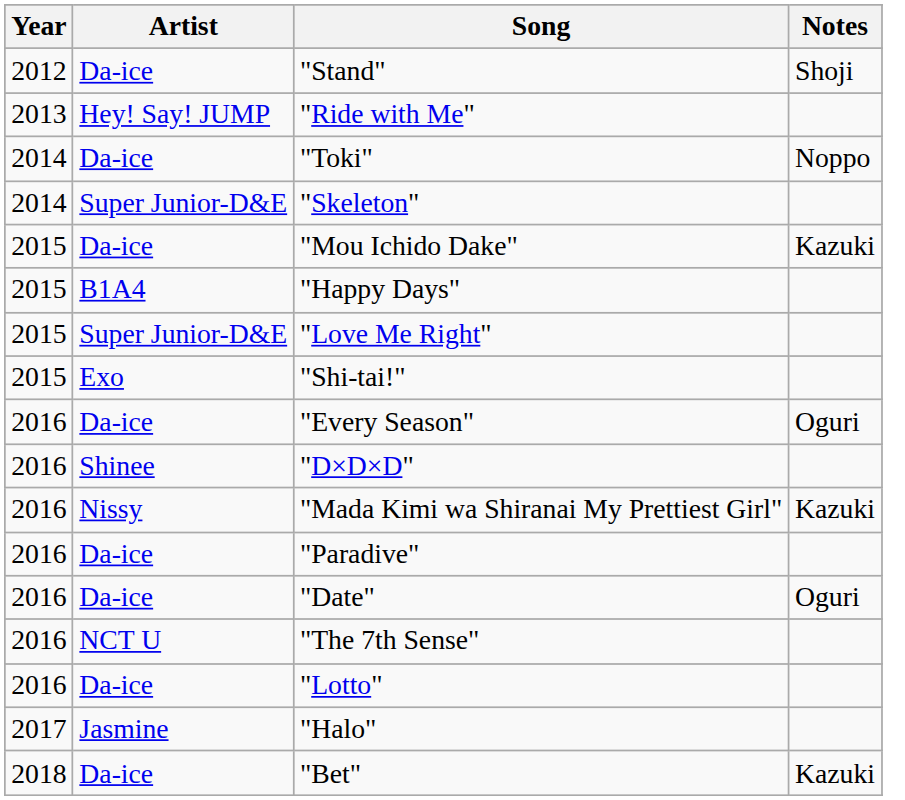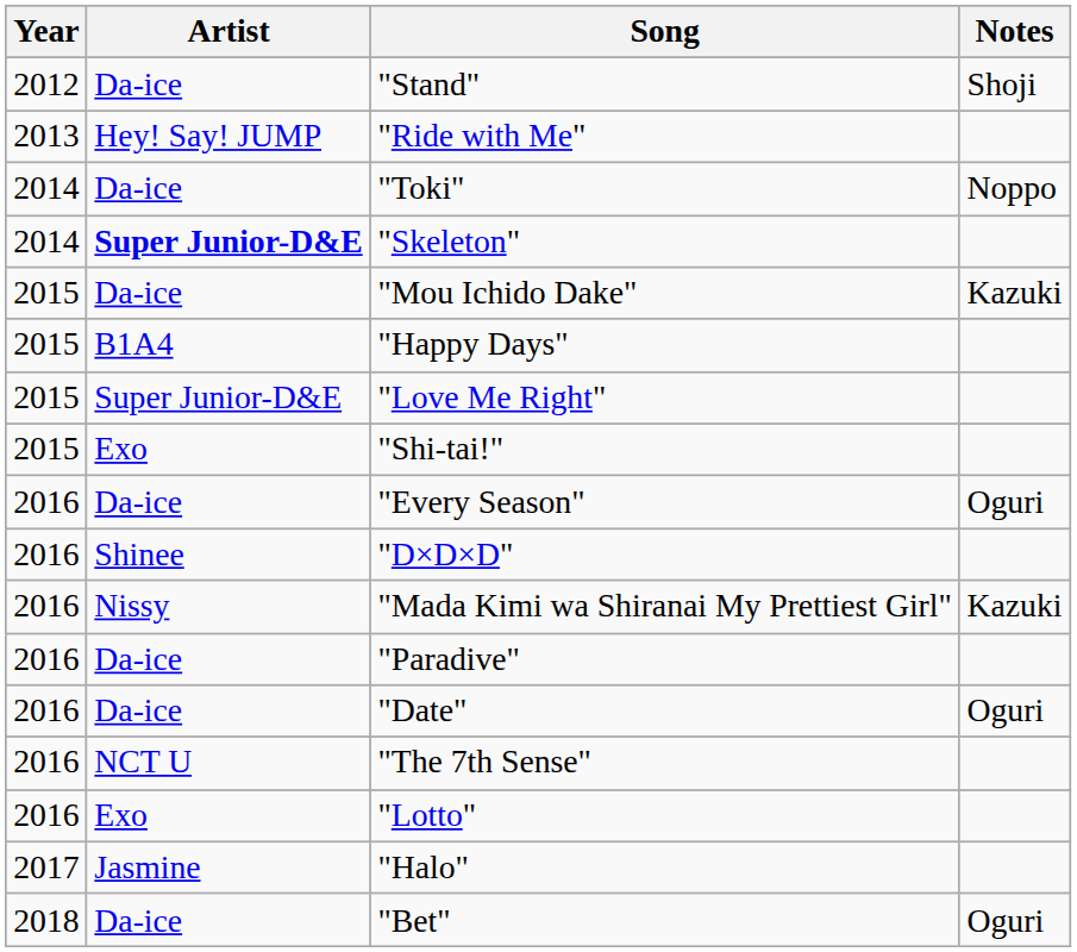"Skeleton" | Artist: normal -> bold
"Lotto" | Artist: Da-ice -> Exo
"Bet" | Notes: Kazuki -> Oguri
